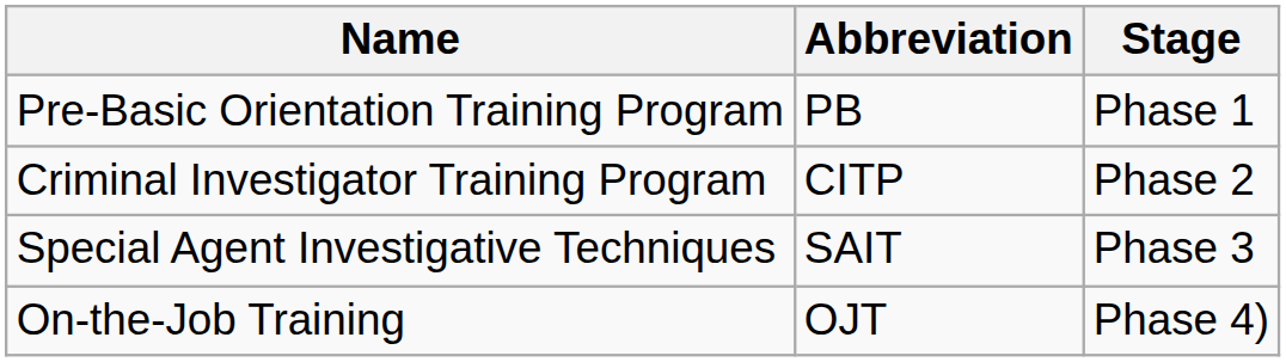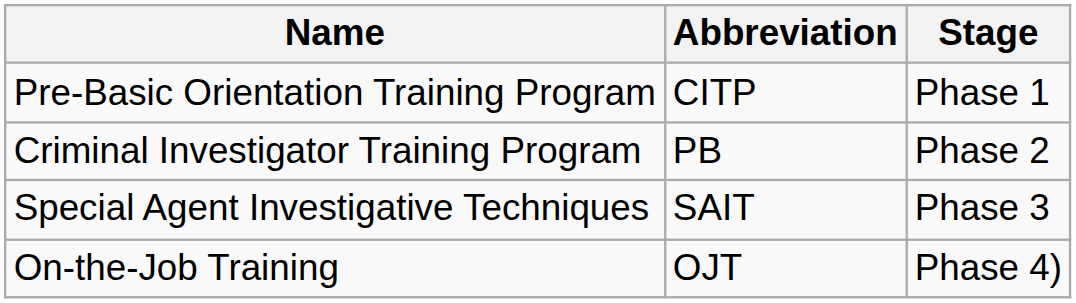Pre-Basic Orientation Training Program | Abbreviation: PB -> CITP
Criminal Investigator Training Program | Abbreviation: CITP -> PB
